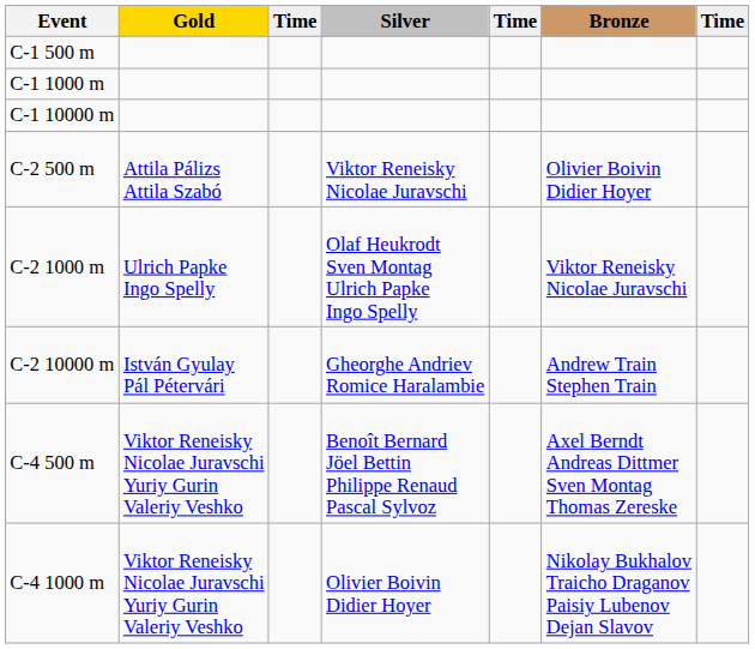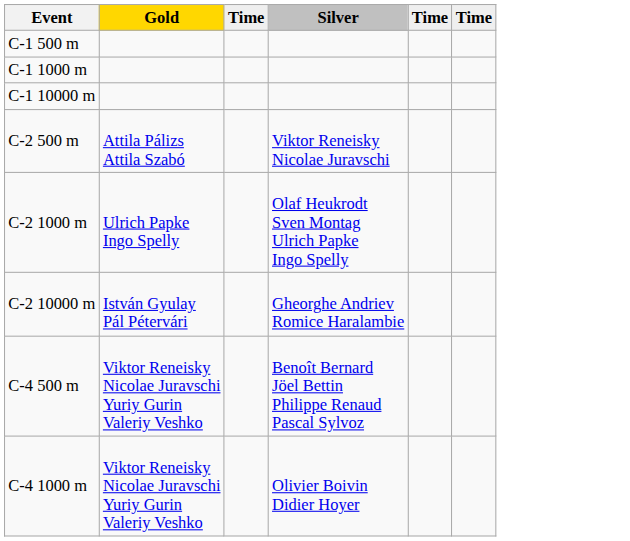- column: Bronze | Olivier Boivin Didier Hoyer | Viktor Reneisky Nicolae Juravschi | Andrew Train Stephen Train | Axel Berndt Andreas Dittmer Sven Montag Thomas Zereske | Nikolay Bukhalov Traicho Draganov Paisiy Lubenov Dejan Slavov
